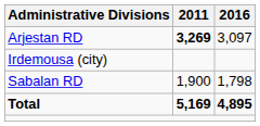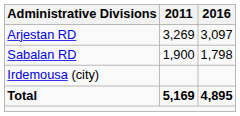Arjestan RD | 2011: bold -> normal
rows swapped: Sabalan RD <-> Irdemousa (city)
